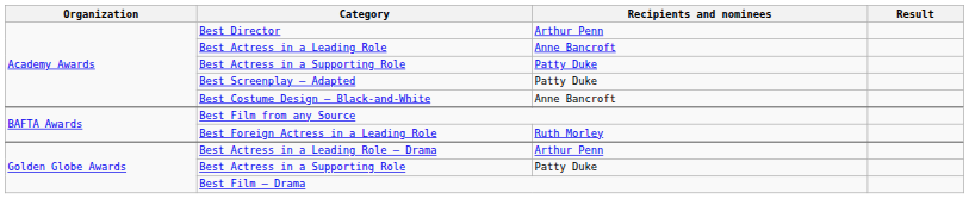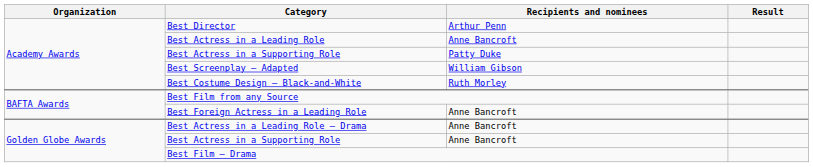Best Screenplay – Adapted | Recipients and nominees: Patty Duke -> William Gibson
Best Costume Design – Black-and-White | Recipients and nominees: Anne Bancroft -> Ruth Morley
Best Foreign Actress in a Leading Role | Recipients and nominees: Ruth Morley -> Anne Bancroft
Best Actress in a Leading Role – Drama | Recipients and nominees: Arthur Penn -> Anne Bancroft
Golden Globe Awards / Best Actress in a Supporting Role | Recipients and nominees: Patty Duke -> Anne Bancroft
